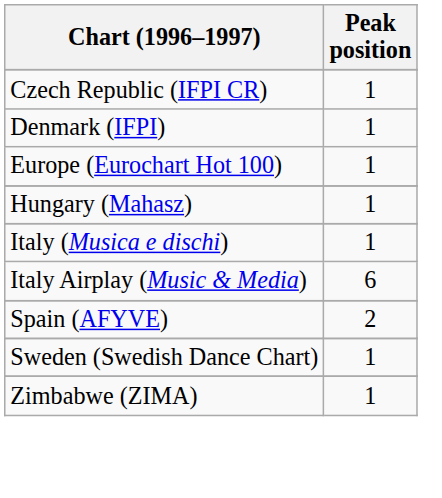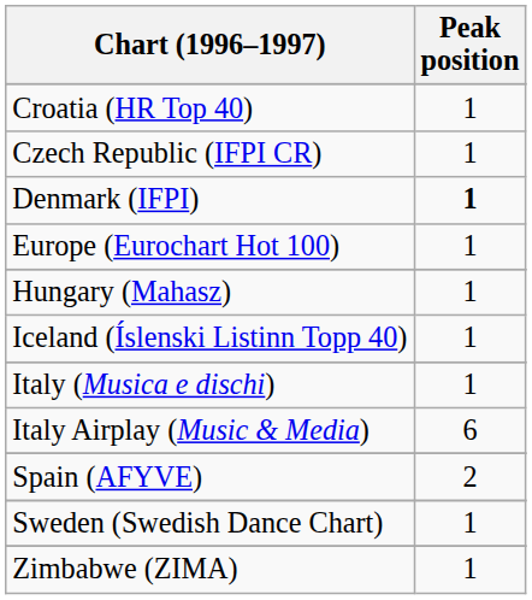+ row: Croatia (HR Top 40) | 1
Denmark (IFPI) | Peak position: normal -> bold
+ row: Iceland (Íslenski Listinn Topp 40) | 1
